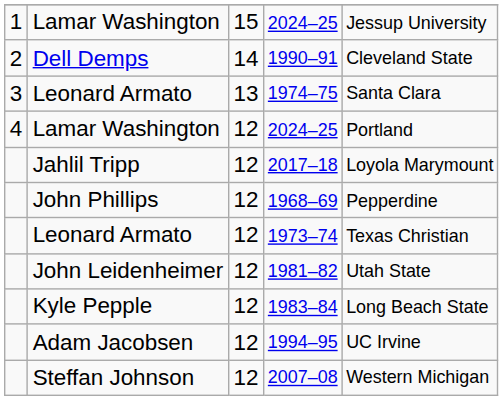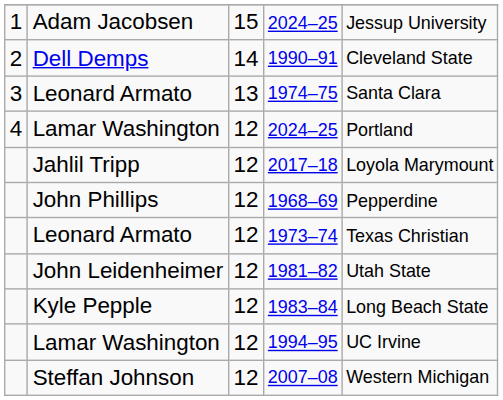1 / 2024–25 | column 2: Lamar Washington -> Adam Jacobsen
1994–95 | column 2: Adam Jacobsen -> Lamar Washington
